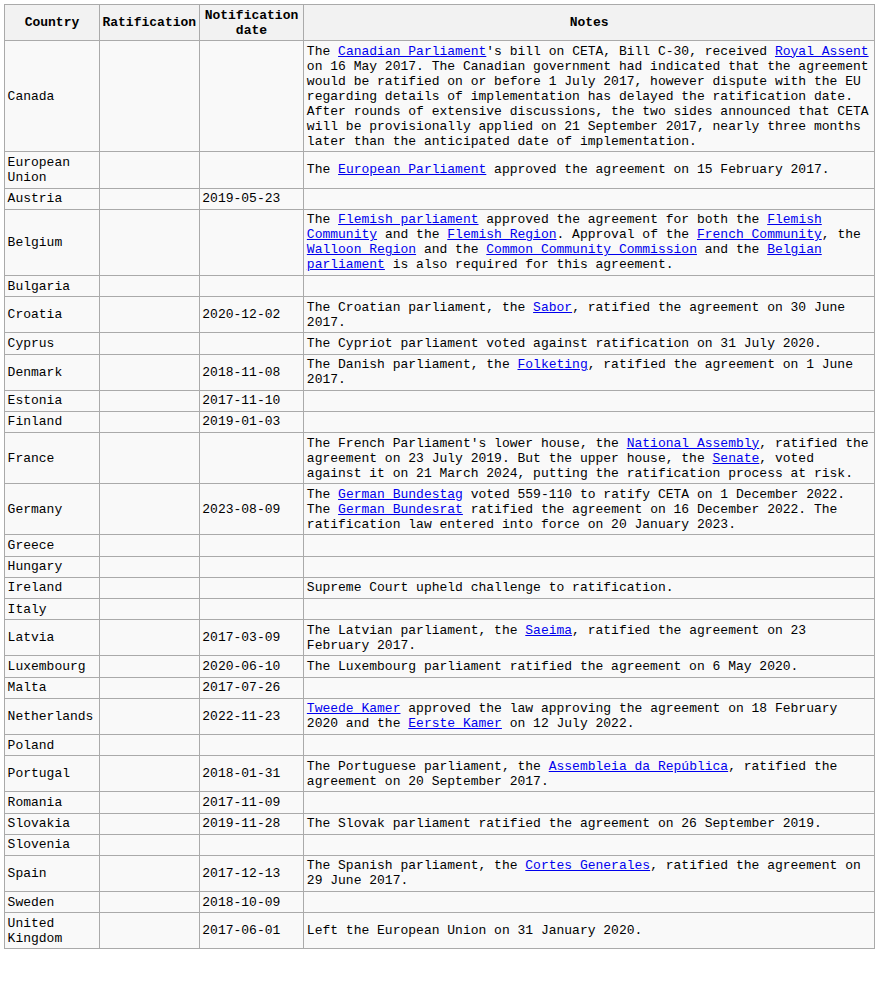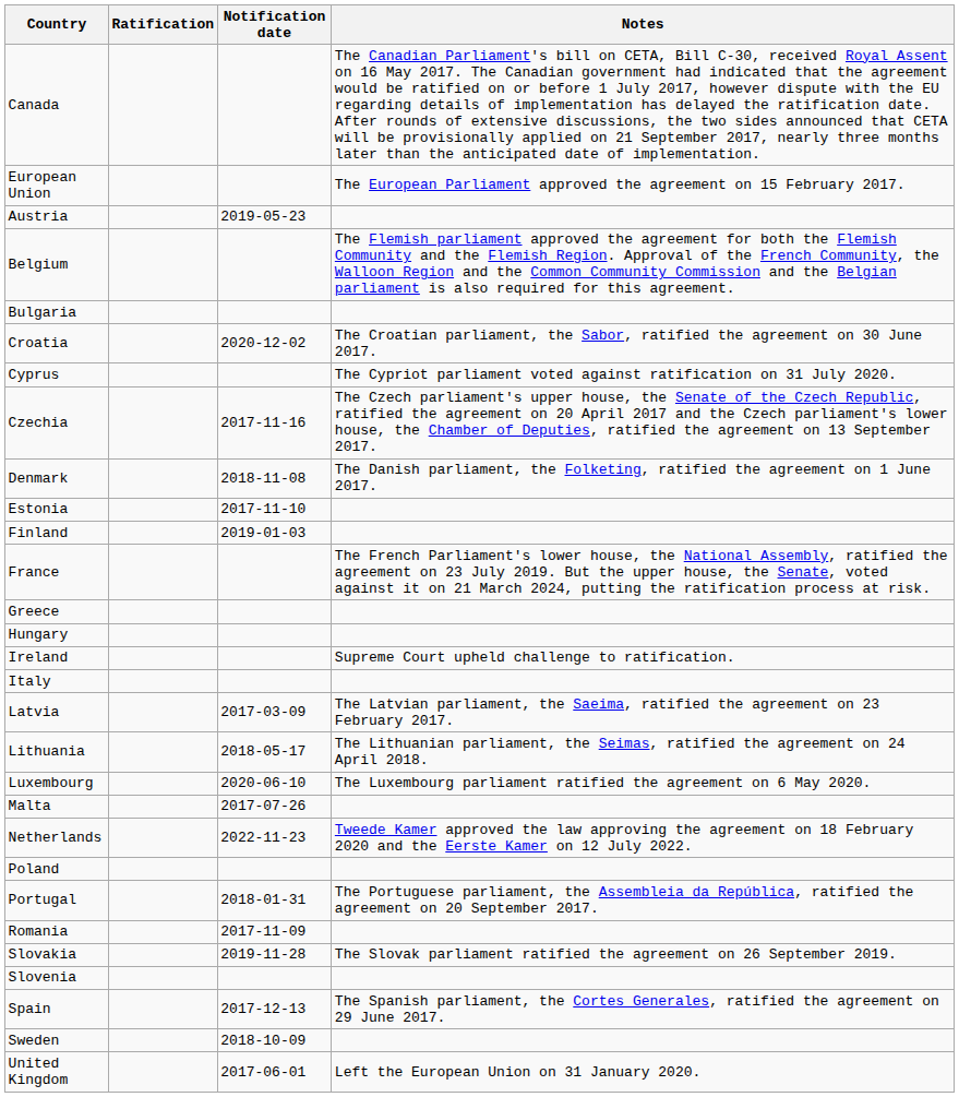+ row: Czechia | 2017-11-16 | The Czech parliament's upper house, the Senate of the Czech Republic, ratified the agreement on 20 April 2017 and the Czech parliament's lower house, the Chamber of Deputies, ratified the agreement on 13 September 2017.
- row: Germany | 2023-08-09 | The German Bundestag voted 559-110 to ratify CETA on 1 December 2022. The German Bundesrat ratified the agreement on 16 December 2022. The ratification law entered into force on 20 January 2023.
+ row: Lithuania | 2018-05-17 | The Lithuanian parliament, the Seimas, ratified the agreement on 24 April 2018.
